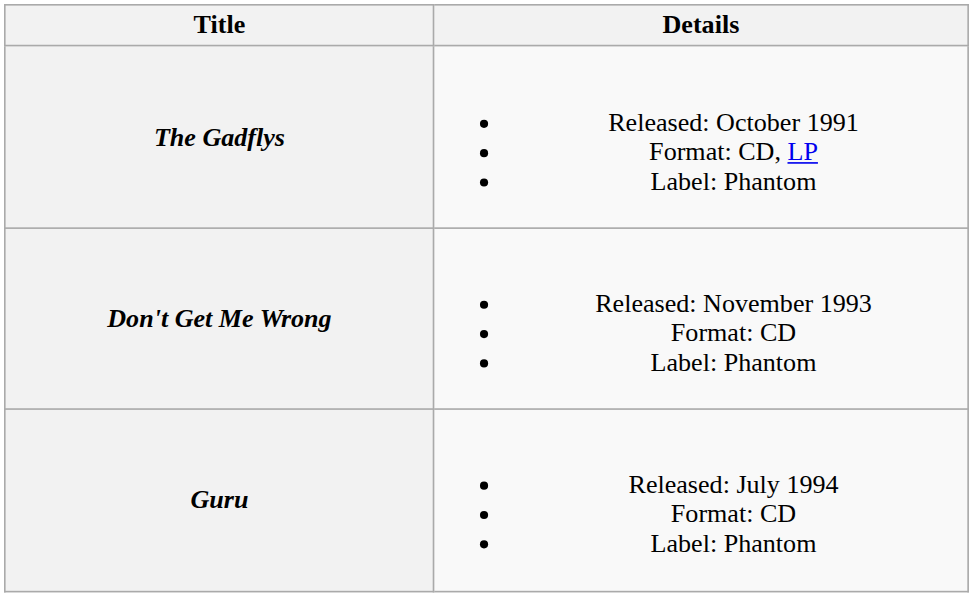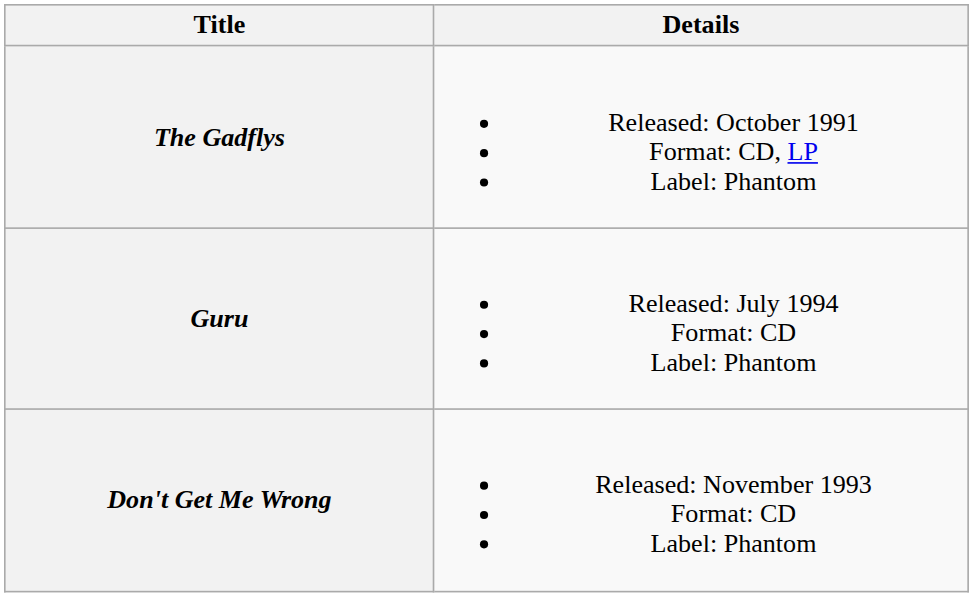rows swapped: Don't Get Me Wrong <-> Guru
